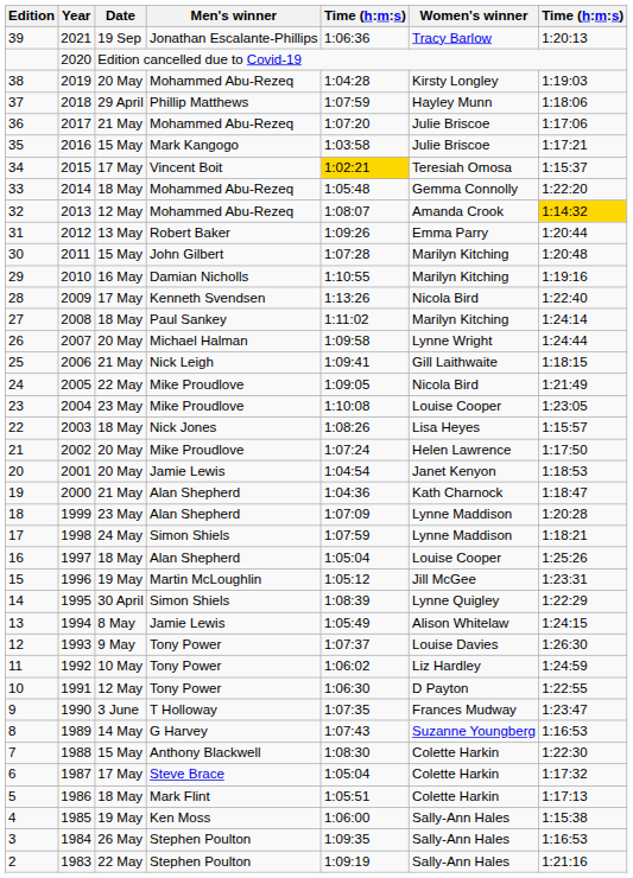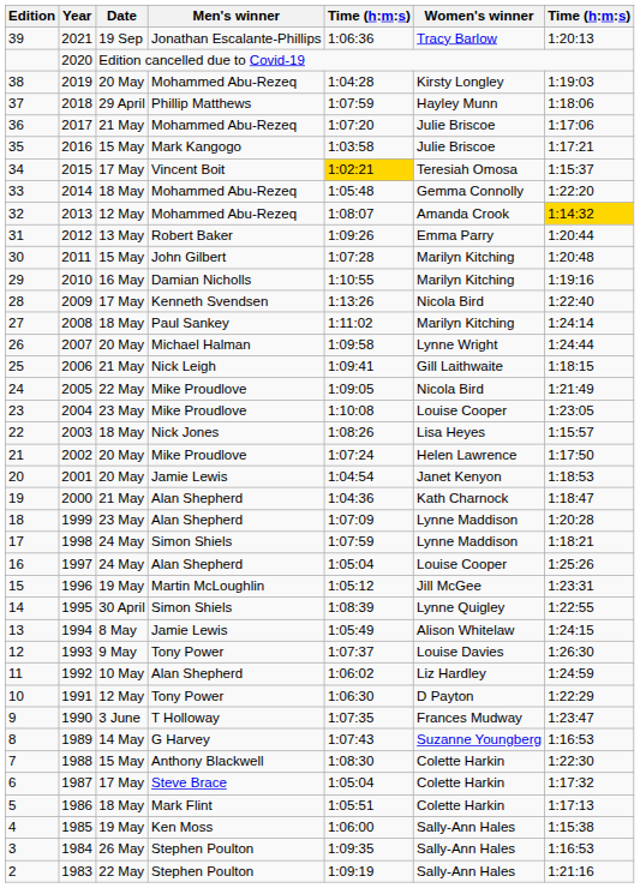16 | Date: 18 May -> 24 May
14 | column 7: 1:22:29 -> 1:22:55
11 | Men's winner: Tony Power -> Alan Shepherd
10 | column 7: 1:22:55 -> 1:22:29
